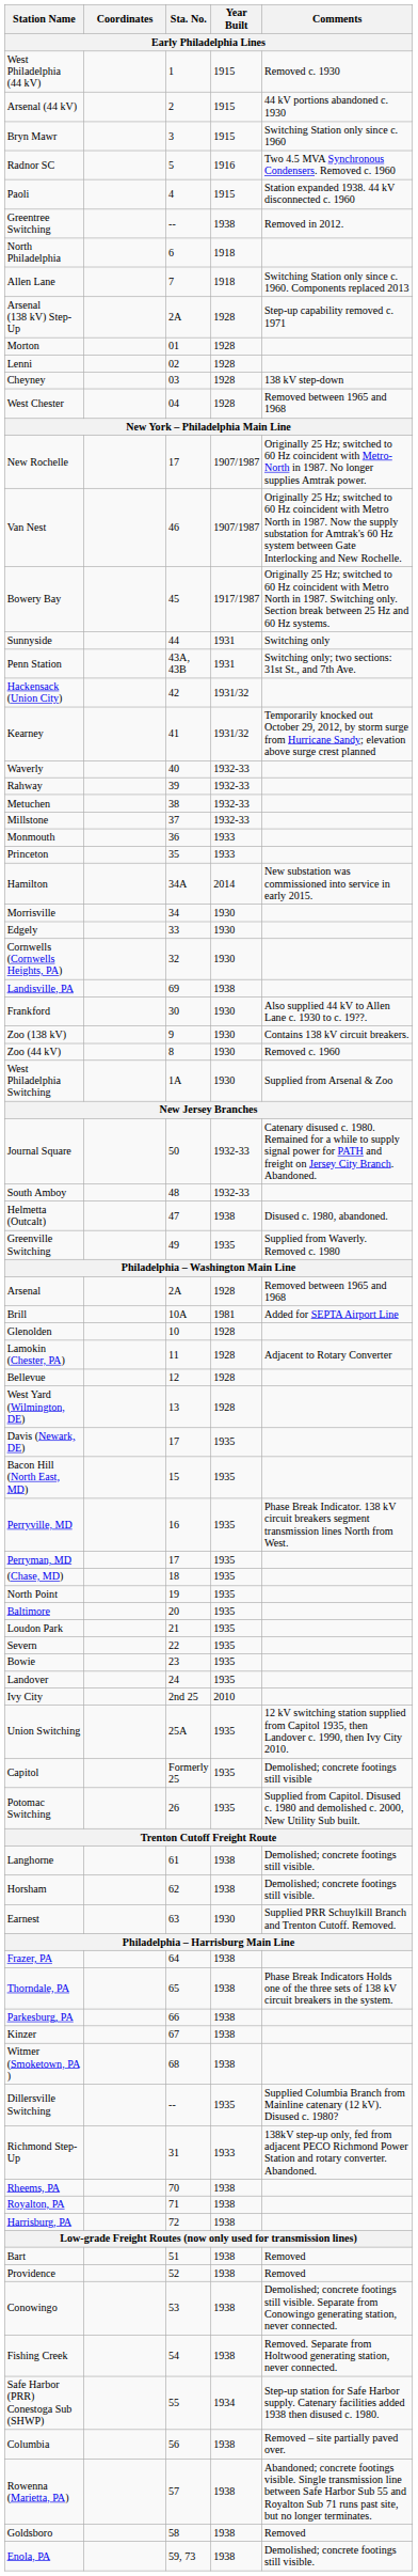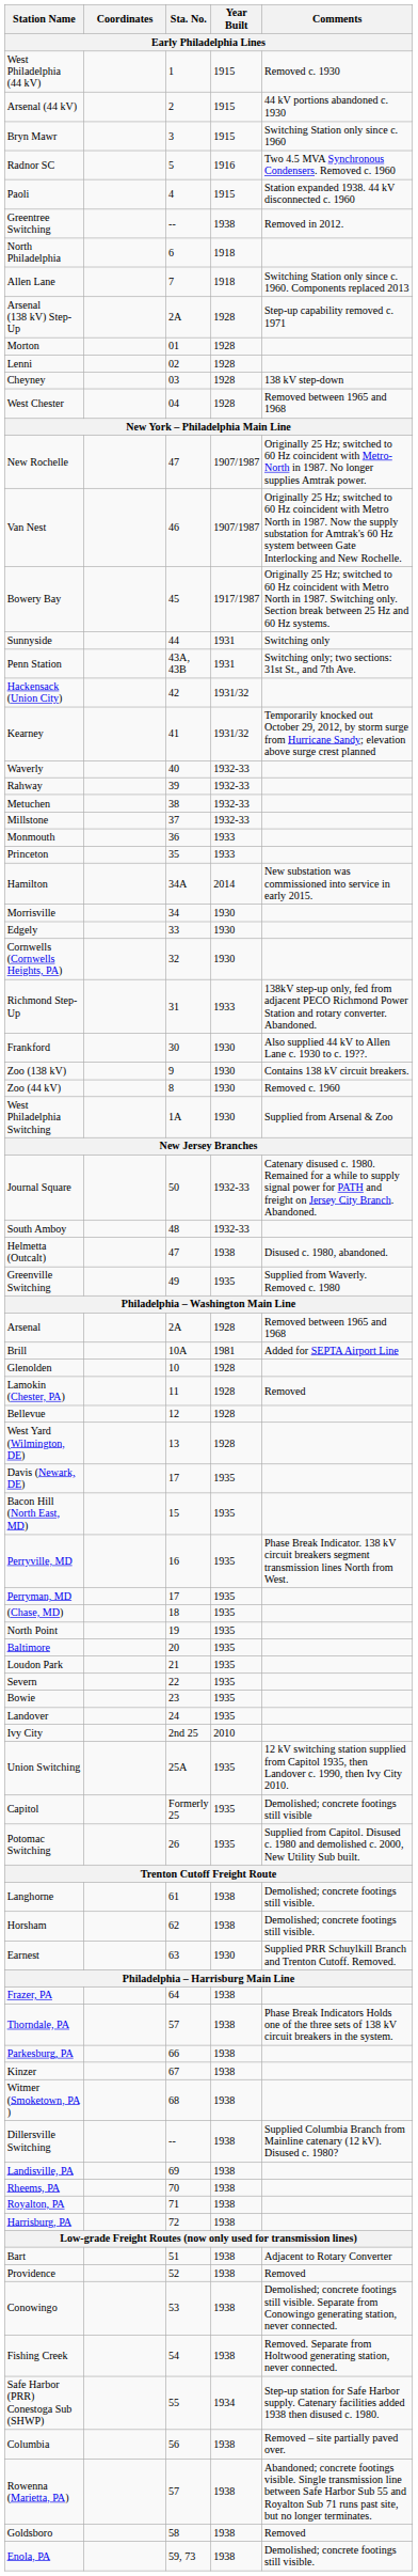New Rochelle | Sta. No.: 17 -> 47
rows swapped: Richmond Step-Up <-> Landisville, PA
Lamokin (Chester, PA) | Comments: Adjacent to Rotary Converter -> Removed
Thorndale, PA | Sta. No.: 65 -> 57
Dillersville Switching | Year Built: 1935 -> 1938
Bart | Comments: Removed -> Adjacent to Rotary Converter
